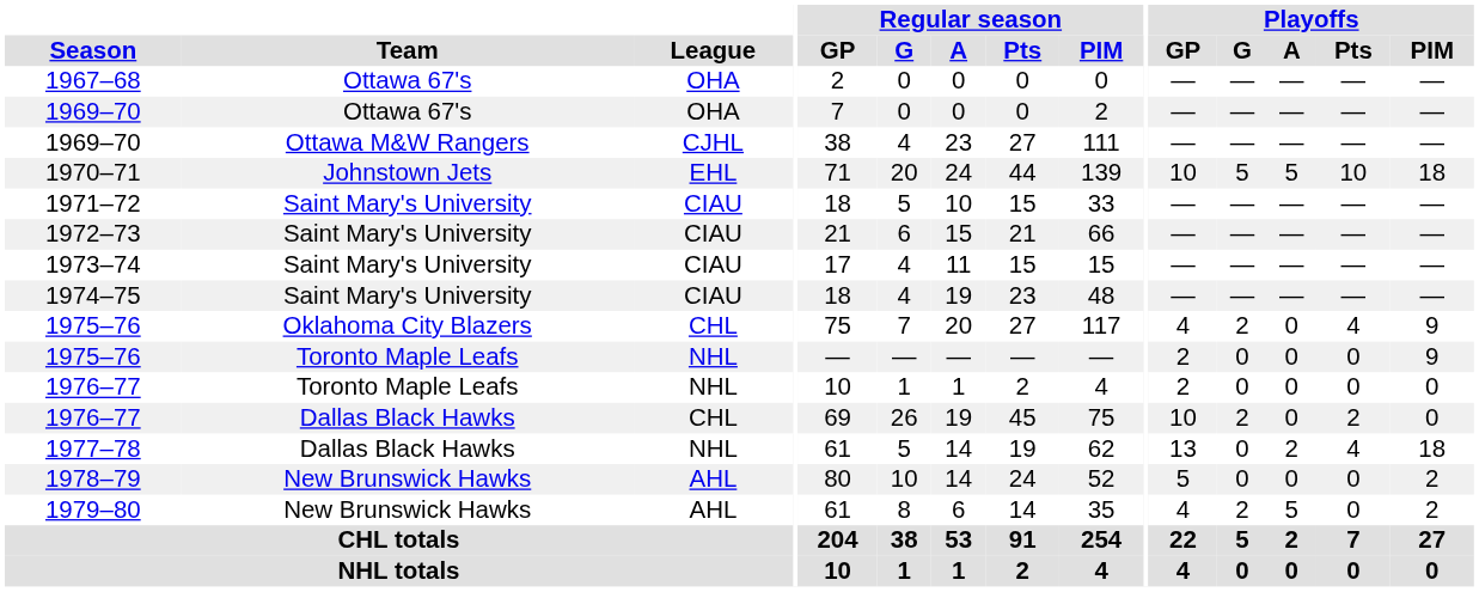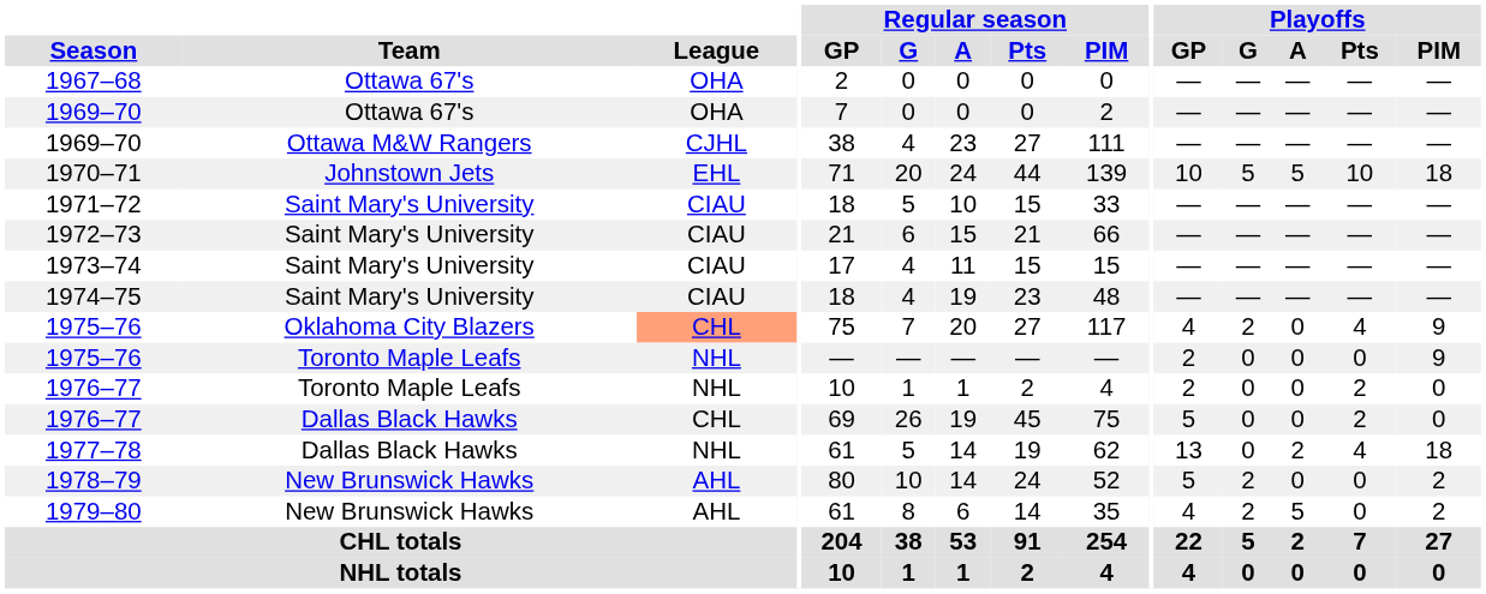1975–76 / Oklahoma City Blazers | League: no background -> lightsalmon background
1976–77 / Toronto Maple Leafs | Playoffs / Pts: 0 -> 2
1976–77 / Dallas Black Hawks | Playoffs / GP: 10 -> 5
1976–77 / Dallas Black Hawks | Playoffs / G: 2 -> 0
1978–79 | Playoffs / G: 0 -> 2
